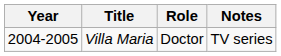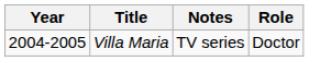columns swapped: Role <-> Notes
